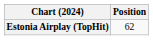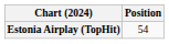Estonia Airplay (TopHit) | Position: 62 -> 54
